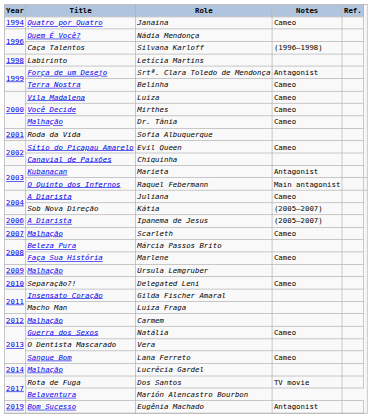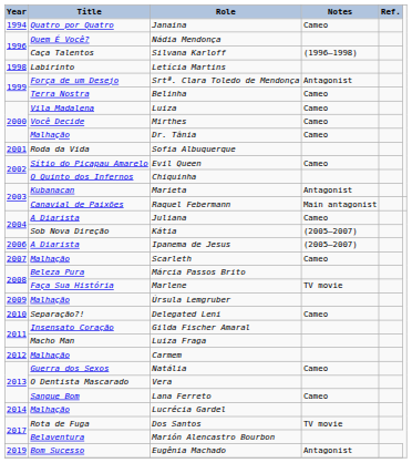Chiquinha | Title: Canavial de Paixões -> O Quinto dos Infernos
Raquel Febermann | Title: O Quinto dos Infernos -> Canavial de Paixões
Marlene | Notes: Cameo -> TV movie
